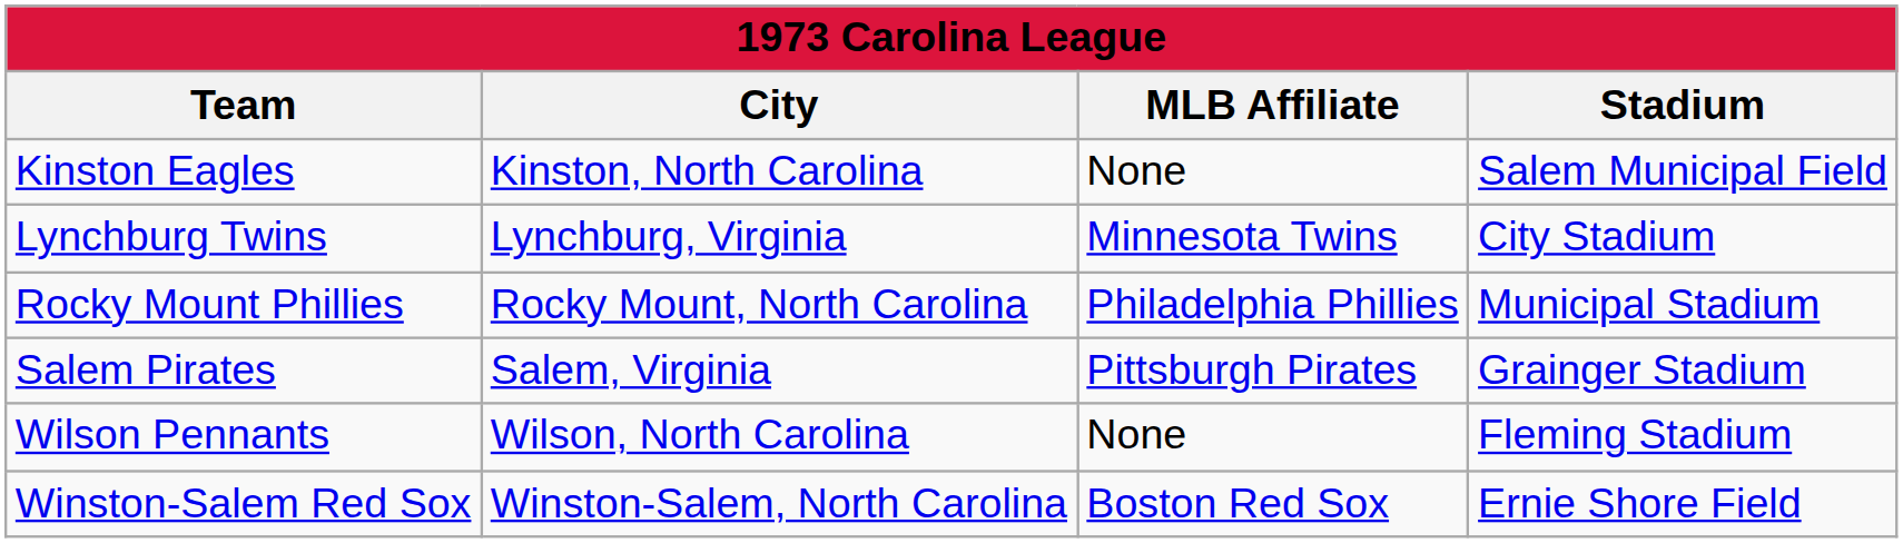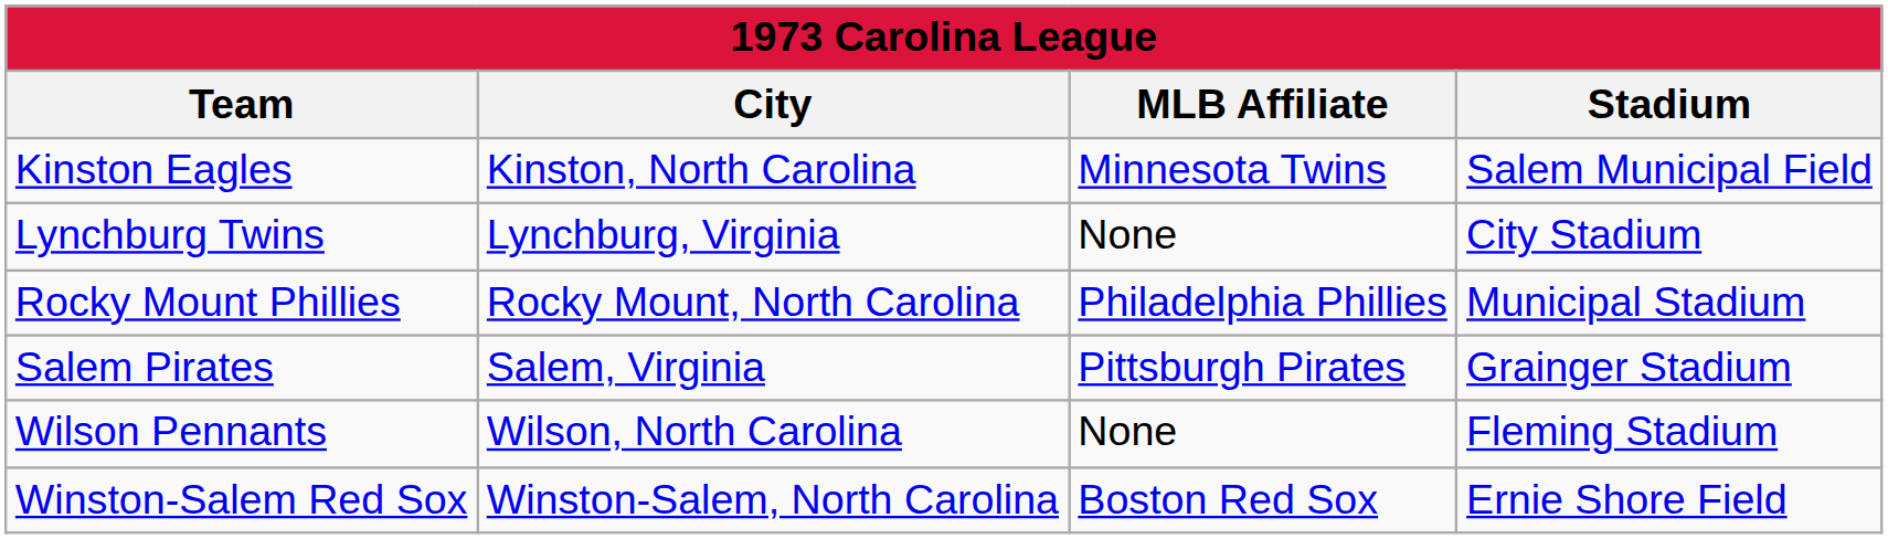Kinston Eagles | MLB Affiliate: None -> Minnesota Twins
Lynchburg Twins | MLB Affiliate: Minnesota Twins -> None
